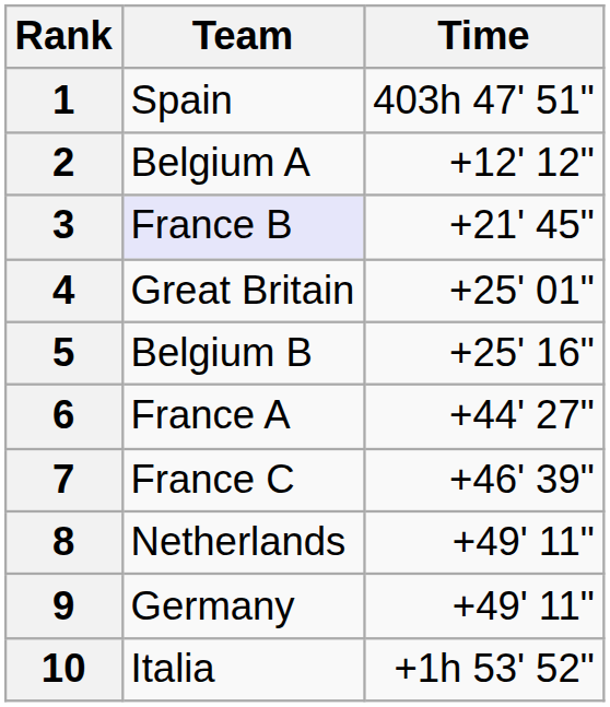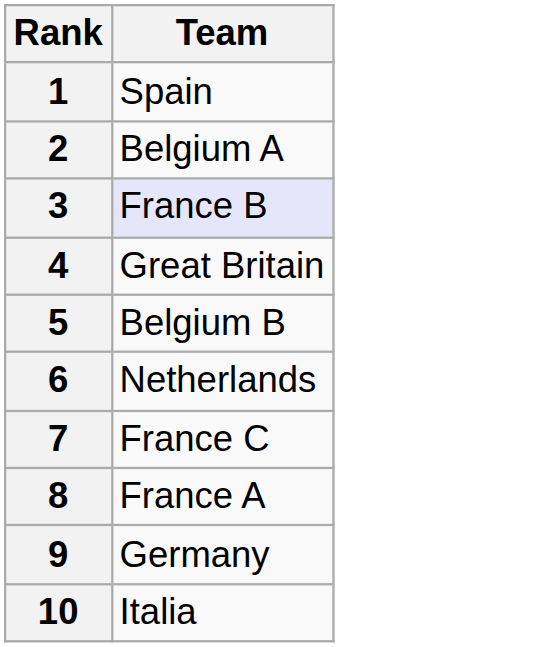- column: Time | 403h 47' 51" | +12' 12" | +21' 45" | +25' 01" | +25' 16" | +44' 27" | +46' 39" | +49' 11" | +49' 11" | +1h 53' 52"
6 | Team: France A -> Netherlands
8 | Team: Netherlands -> France A
